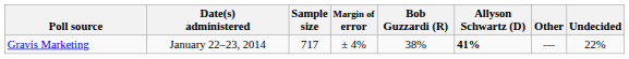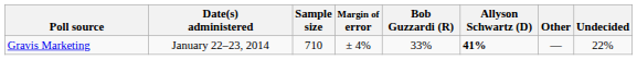Gravis Marketing | Sample size: 717 -> 710
Gravis Marketing | Bob Guzzardi (R): 38% -> 33%
